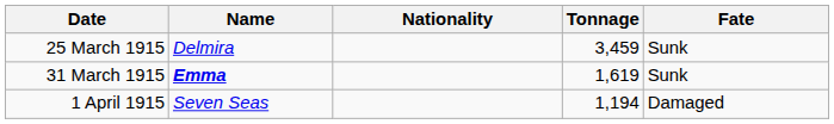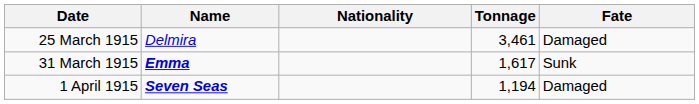25 March 1915 | Tonnage: 3,459 -> 3,461
25 March 1915 | Fate: Sunk -> Damaged
31 March 1915 | Tonnage: 1,619 -> 1,617
1 April 1915 | Name: normal -> bold
